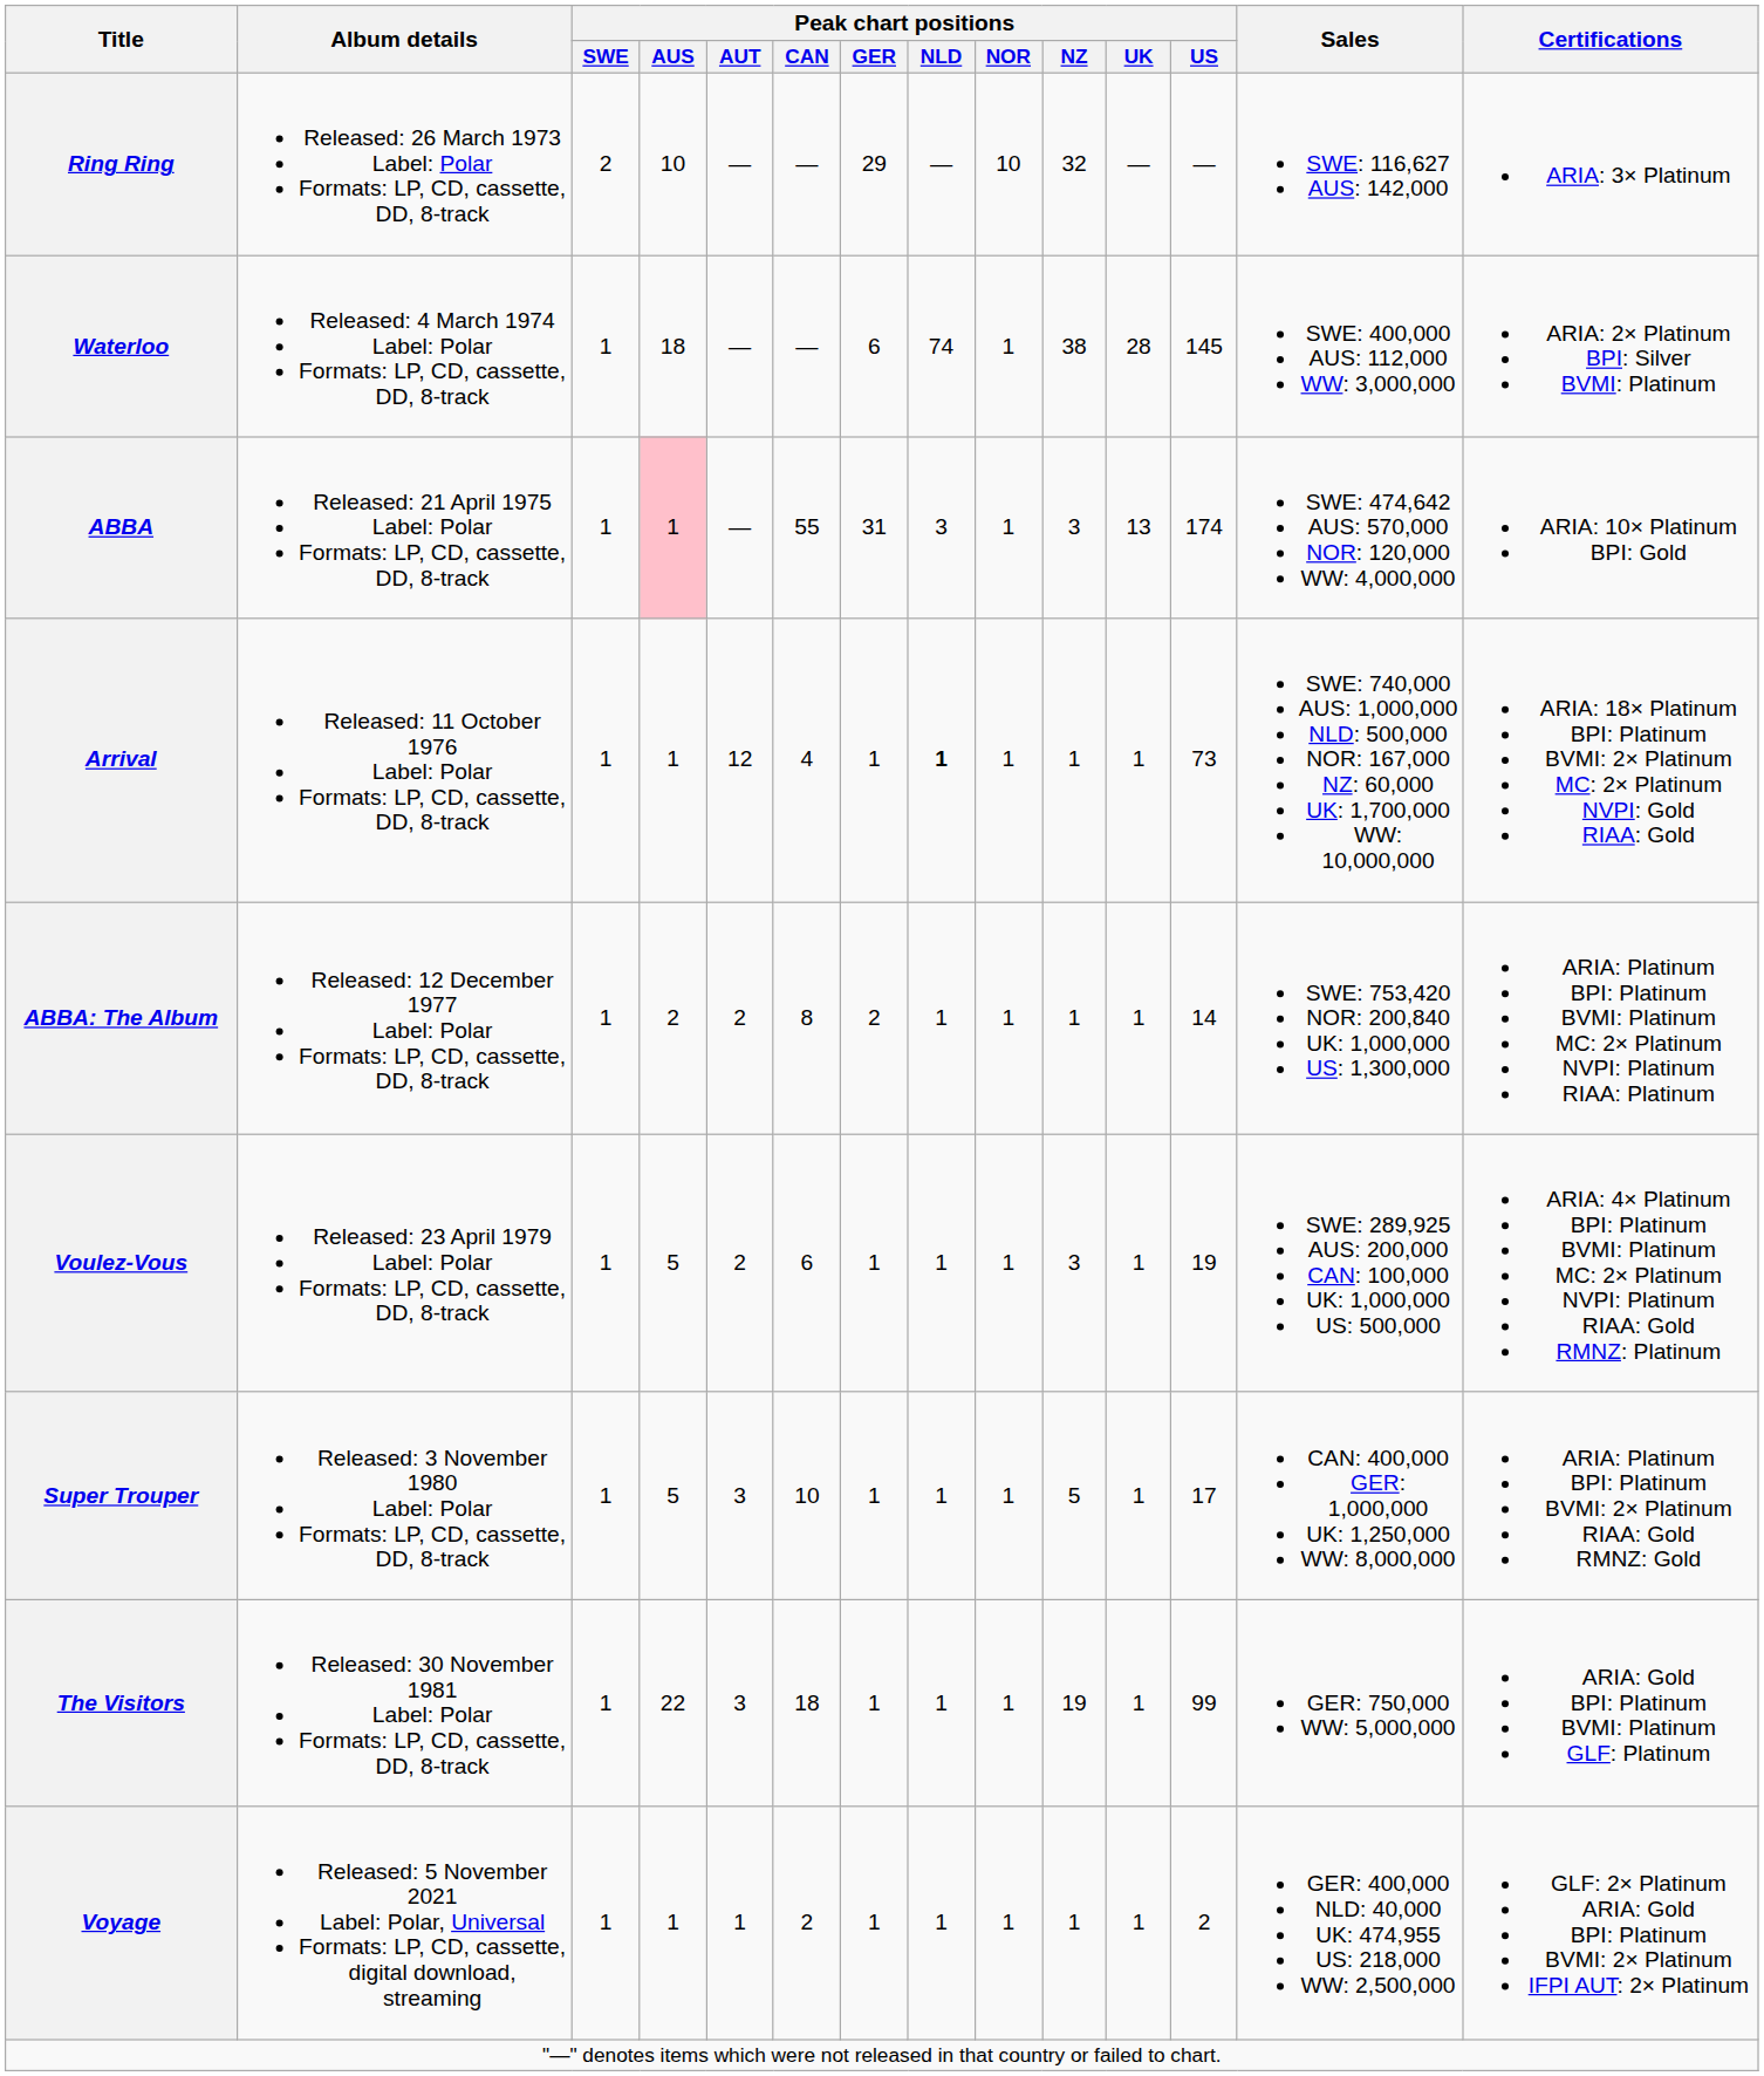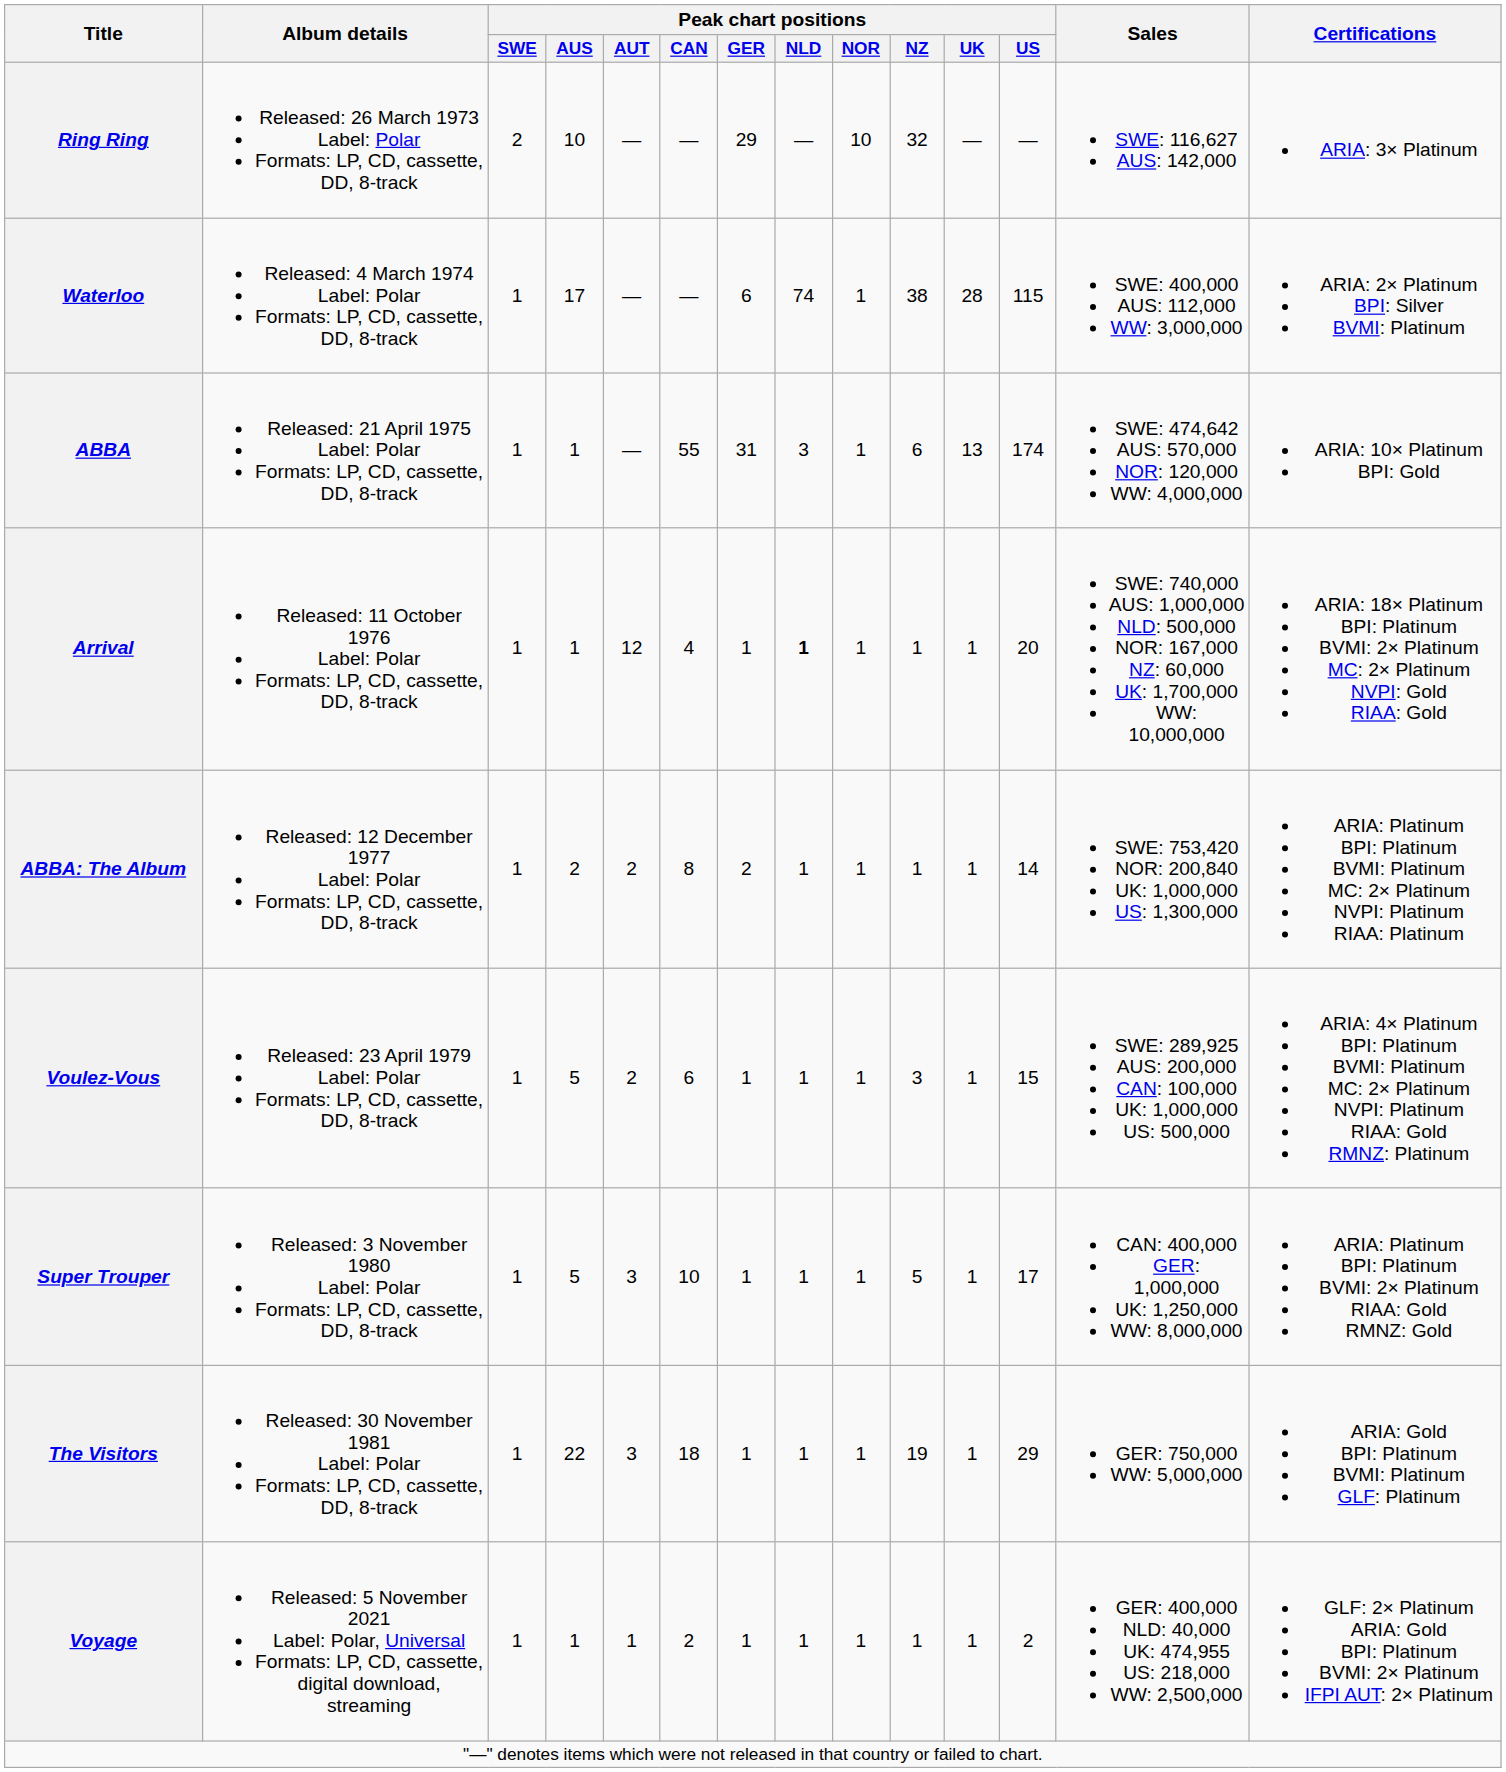Waterloo | Peak chart positions / AUS: 18 -> 17
Waterloo | Peak chart positions / US: 145 -> 115
ABBA | Peak chart positions / AUS: pink background -> no background
ABBA | Peak chart positions / NZ: 3 -> 6
Arrival | Peak chart positions / US: 73 -> 20
Voulez-Vous | Peak chart positions / US: 19 -> 15
The Visitors | Peak chart positions / US: 99 -> 29
